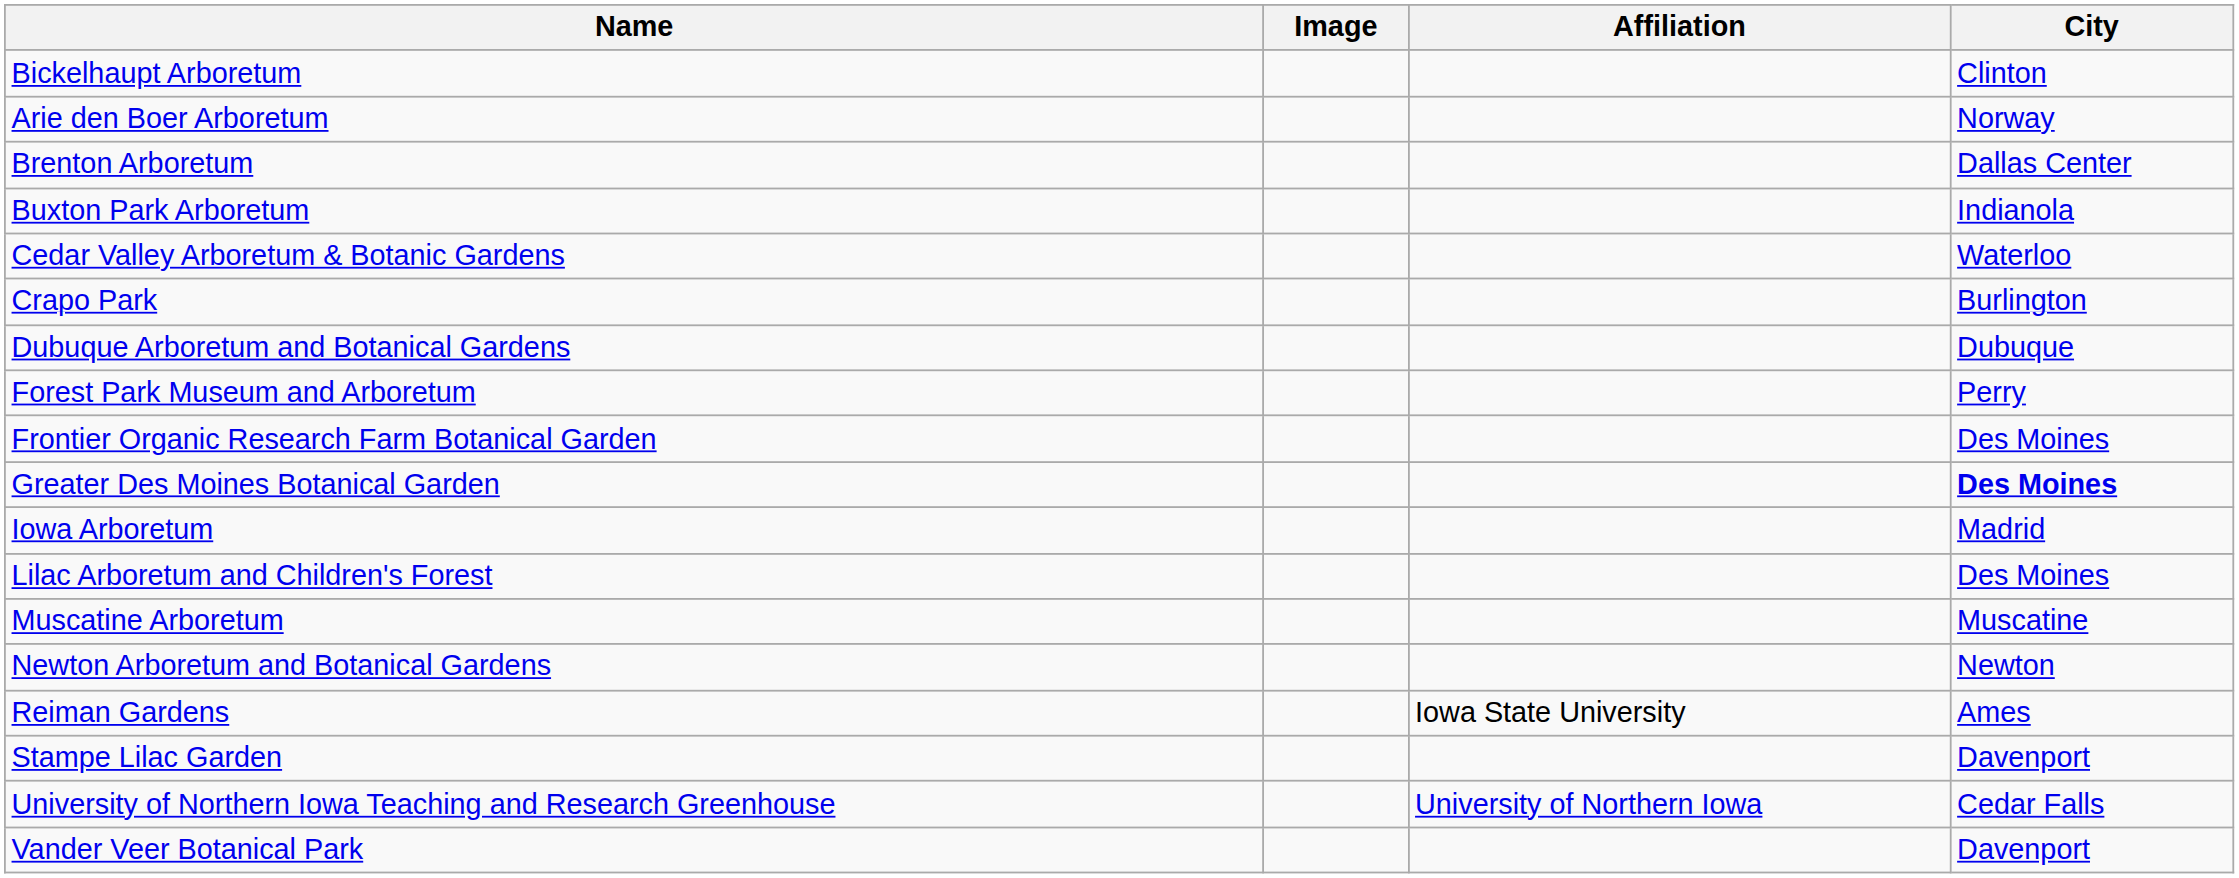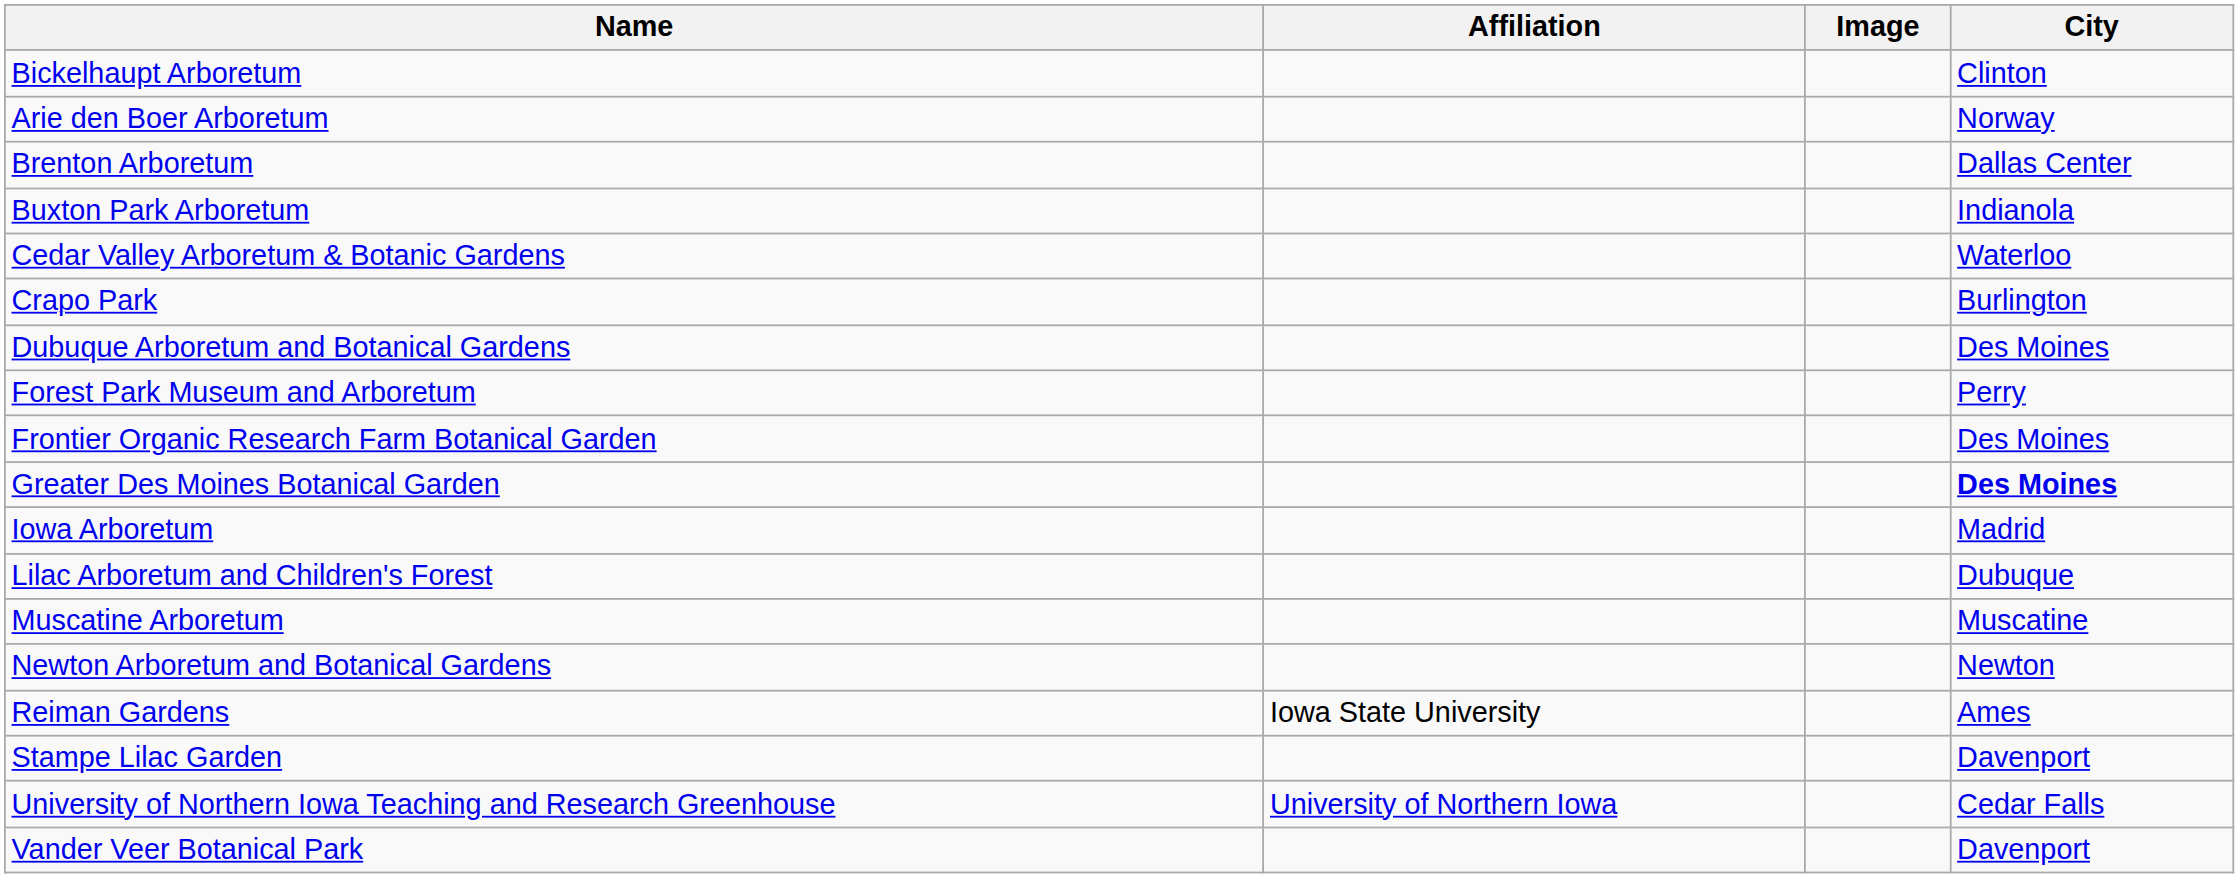columns swapped: Image <-> Affiliation
Dubuque Arboretum and Botanical Gardens | City: Dubuque -> Des Moines
Lilac Arboretum and Children's Forest | City: Des Moines -> Dubuque
